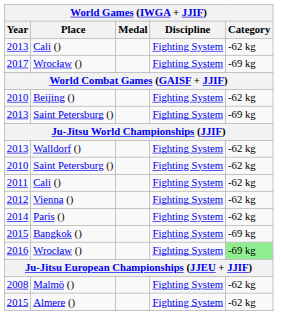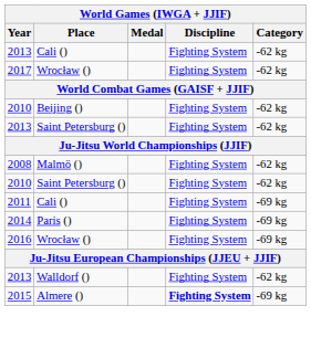2017 / Wrocław () | Category: -69 kg -> -62 kg
2013 / Saint Petersburg () | Category: -69 kg -> -62 kg
rows swapped: Malmö () <-> Walldorf ()
2011 / Cali () | Category: -62 kg -> -69 kg
- row: 2012 | Vienna () | Fighting System | -62 kg
Paris () | Category: -62 kg -> -69 kg
- row: 2015 | Bangkok () | Fighting System | -69 kg
2016 / Wrocław () | Category: lightgreen background -> no background
Almere () | Discipline: normal -> bold
Almere () | Category: -62 kg -> -69 kg
